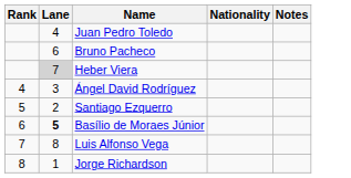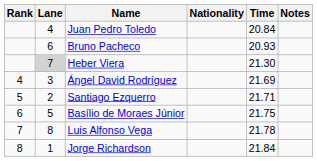+ column: Time | 20.84 | 20.93 | 21.30 | 21.69 | 21.71 | 21.75 | 21.78 | 21.84
Basílio de Moraes Júnior | Lane: bold -> normal
